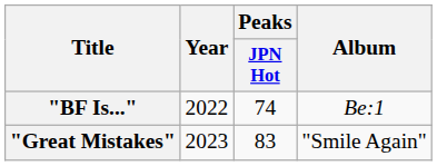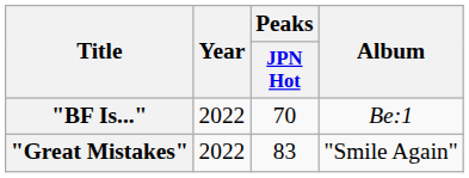"BF Is..." | Peaks / JPN Hot: 74 -> 70
"Great Mistakes" | Year: 2023 -> 2022
